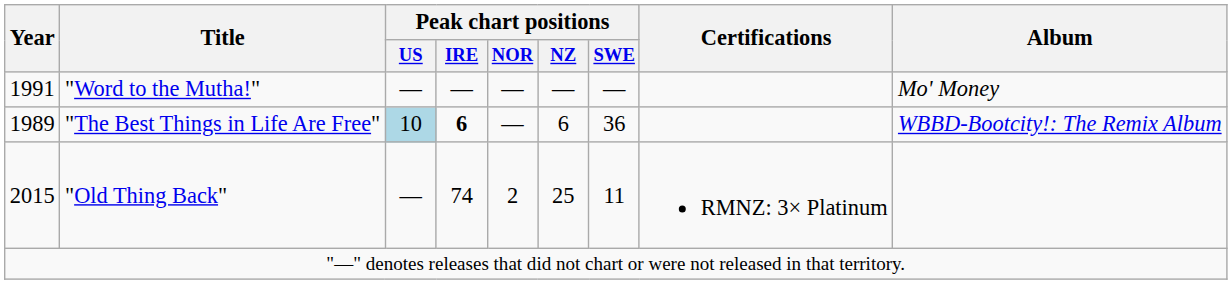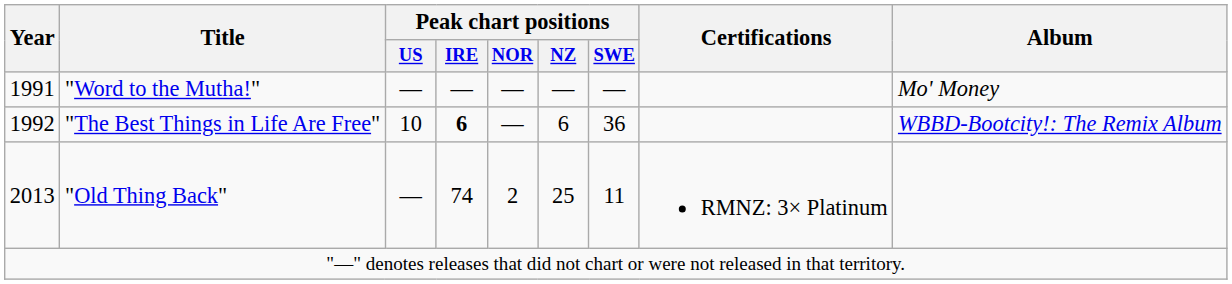"The Best Things in Life Are Free" | Year: 1989 -> 1992
"The Best Things in Life Are Free" | Peak chart positions / US: lightblue background -> no background
"Old Thing Back" | Year: 2015 -> 2013
